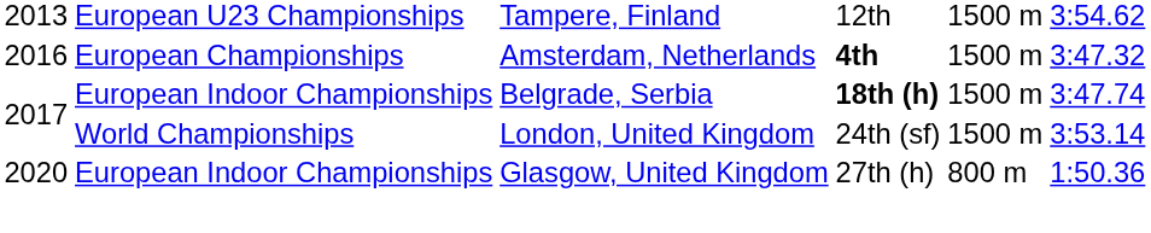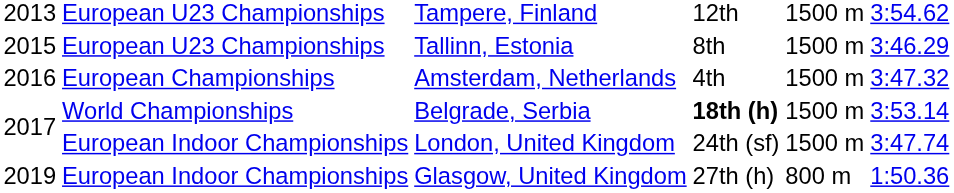+ row: 2015 | European U23 Championships | Tallinn, Estonia | 8th | 1500 m | 3:46.29
Amsterdam, Netherlands | column 4: bold -> normal
Belgrade, Serbia | column 2: European Indoor Championships -> World Championships
Belgrade, Serbia | column 6: 3:47.74 -> 3:53.14
London, United Kingdom | column 2: World Championships -> European Indoor Championships
London, United Kingdom | column 6: 3:53.14 -> 3:47.74
Glasgow, United Kingdom | column 1: 2020 -> 2019
